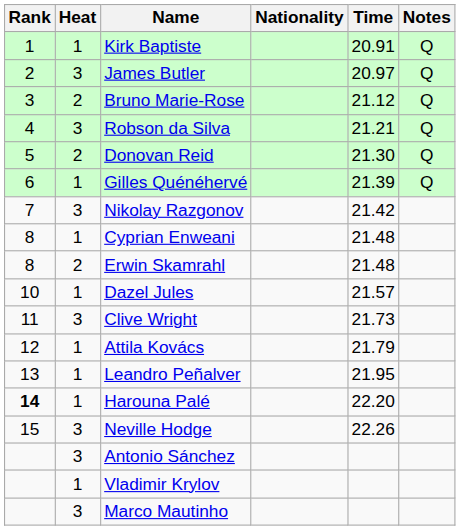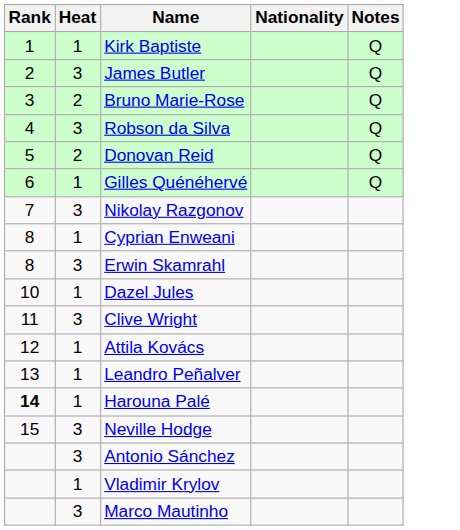- column: Time | 20.91 | 20.97 | 21.12 | 21.21 | 21.30 | 21.39 | 21.42 | 21.48 | 21.48 | 21.57 | 21.73 | 21.79 | 21.95 | 22.20 | 22.26
Erwin Skamrahl | Heat: 2 -> 3
